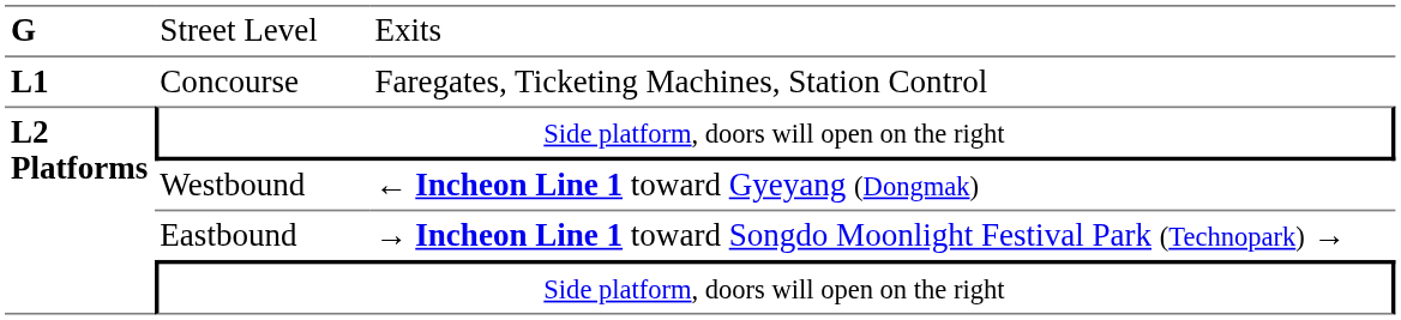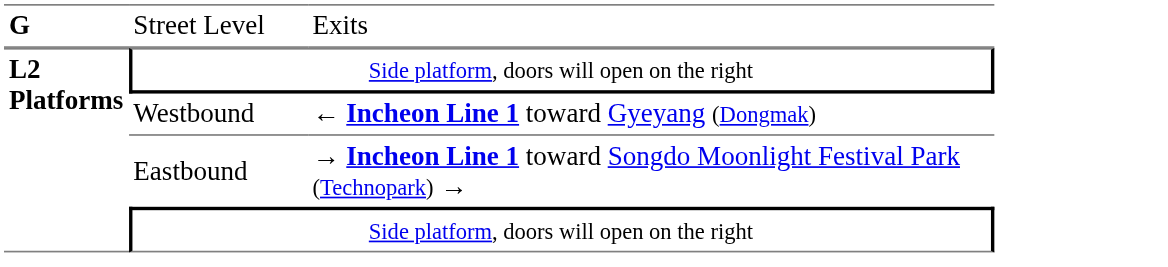- row: L1 | Concourse | Faregates, Ticketing Machines, Station Control
